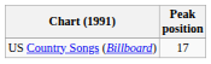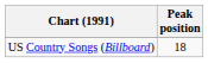US Country Songs (Billboard) | Peak position: 17 -> 18
